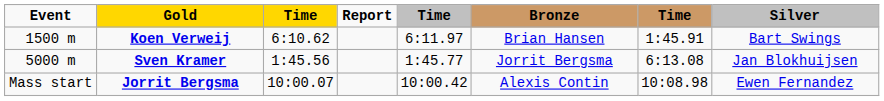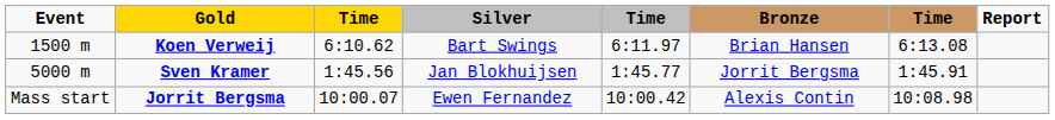columns swapped: Silver <-> Report
Koen Verweij | column 7: 1:45.91 -> 6:13.08
Sven Kramer | column 7: 6:13.08 -> 1:45.91
